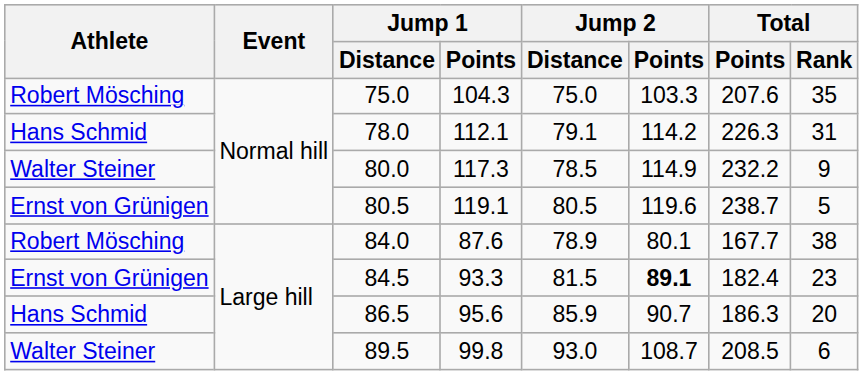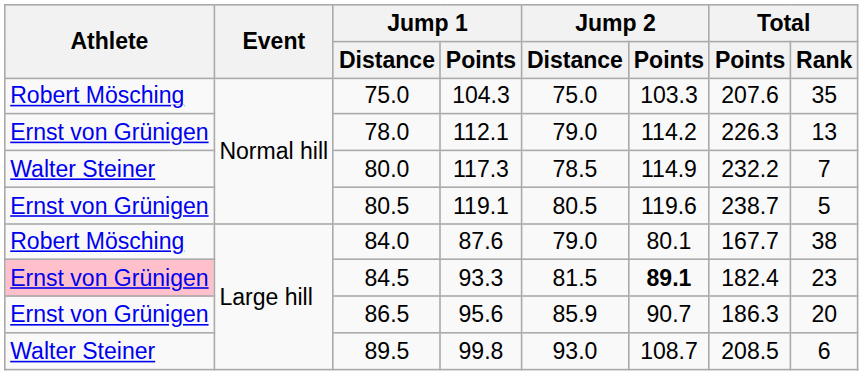78.0 | Athlete: Hans Schmid -> Ernst von Grünigen
78.0 | Jump 2 / Distance: 79.1 -> 79.0
78.0 | Total / Rank: 31 -> 13
80.0 | Total / Rank: 9 -> 7
84.0 | Jump 2 / Distance: 78.9 -> 79.0
84.5 | Athlete: no background -> pink background
86.5 | Athlete: Hans Schmid -> Ernst von Grünigen
